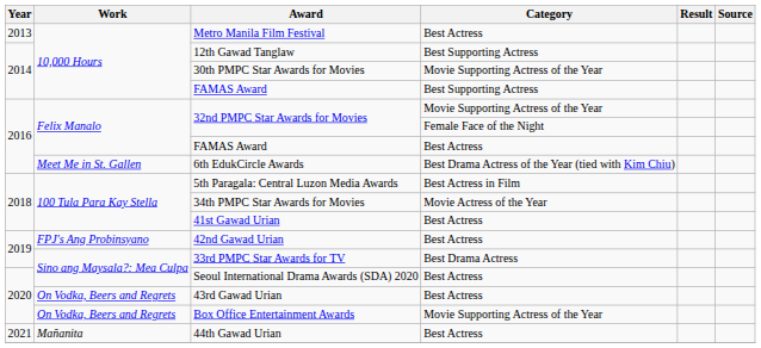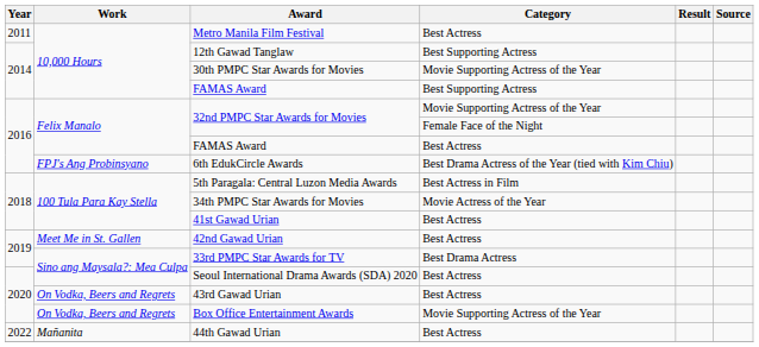Metro Manila Film Festival | Year: 2013 -> 2011
6th EdukCircle Awards | Work: Meet Me in St. Gallen -> FPJ's Ang Probinsyano
42nd Gawad Urian | Work: FPJ's Ang Probinsyano -> Meet Me in St. Gallen
44th Gawad Urian | Year: 2021 -> 2022
